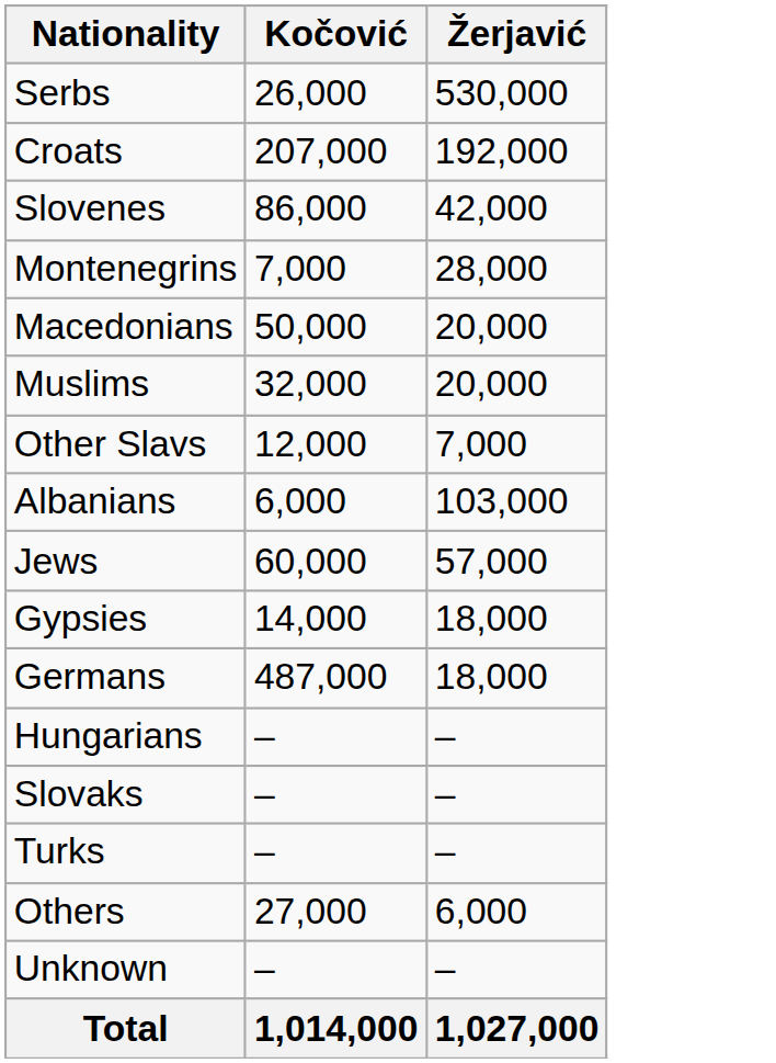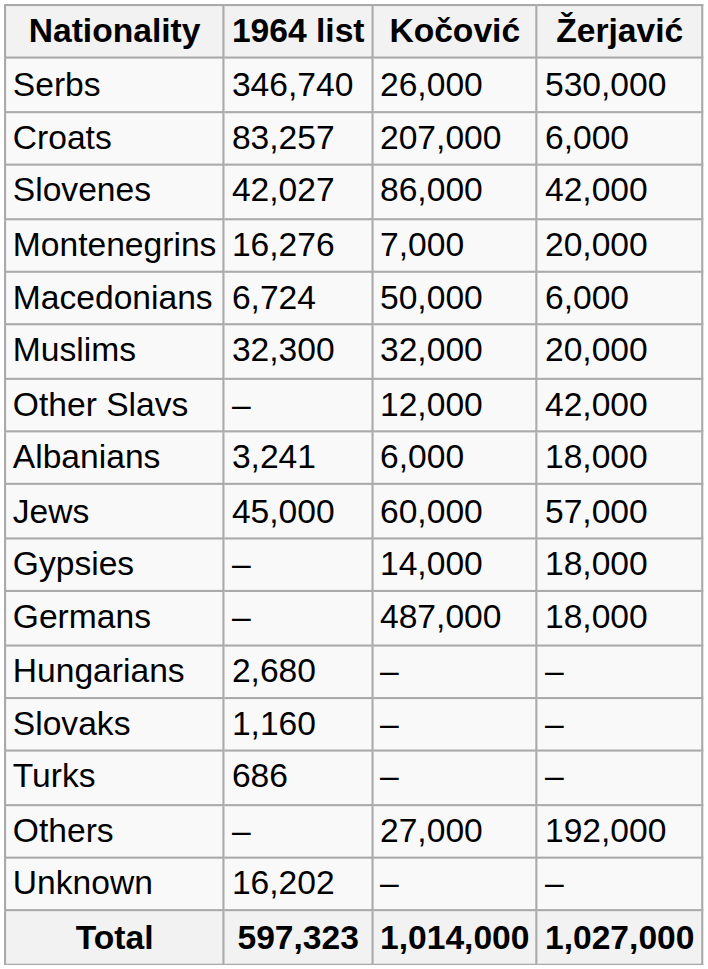+ column: 1964 list | 346,740 | 83,257 | 42,027 | 16,276 | 6,724 | 32,300 | – | 3,241 | 45,000 | – | – | 2,680 | 1,160 | 686 | – | 16,202 | 597,323
Croats | Žerjavić: 192,000 -> 6,000
Montenegrins | Žerjavić: 28,000 -> 20,000
Macedonians | Žerjavić: 20,000 -> 6,000
Other Slavs | Žerjavić: 7,000 -> 42,000
Albanians | Žerjavić: 103,000 -> 18,000
Others | Žerjavić: 6,000 -> 192,000
